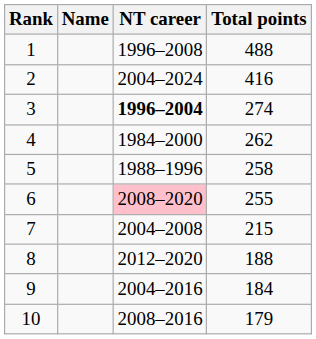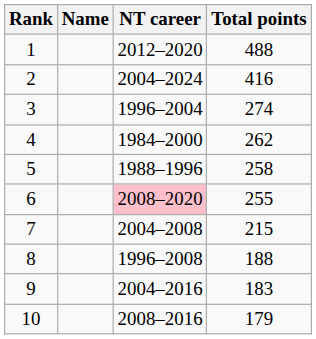1 | NT career: 1996–2008 -> 2012–2020
3 | NT career: bold -> normal
8 | NT career: 2012–2020 -> 1996–2008
9 | Total points: 184 -> 183
